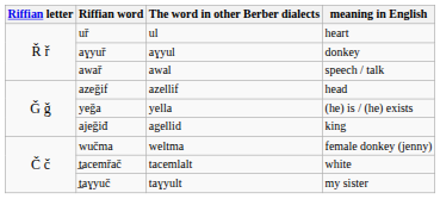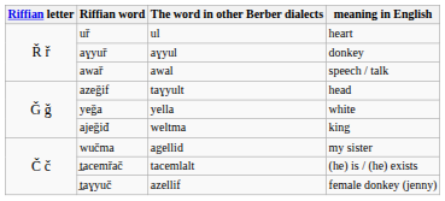azeǧif | The word in other Berber dialects: azellif -> taɣyult
yeǧa | meaning in English: (he) is / (he) exists -> white
ajeǧiđ | The word in other Berber dialects: agellid -> weltma
wučma | The word in other Berber dialects: weltma -> agellid
wučma | meaning in English: female donkey (jenny) -> my sister
t̲acemřač | meaning in English: white -> (he) is / (he) exists
t̲aɣyuč | The word in other Berber dialects: taɣyult -> azellif
t̲aɣyuč | meaning in English: my sister -> female donkey (jenny)
